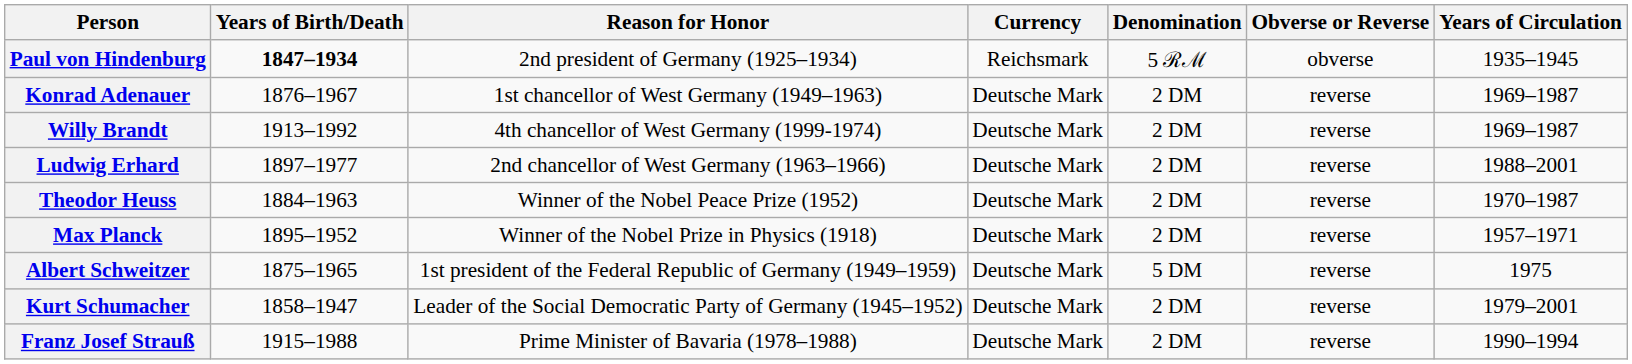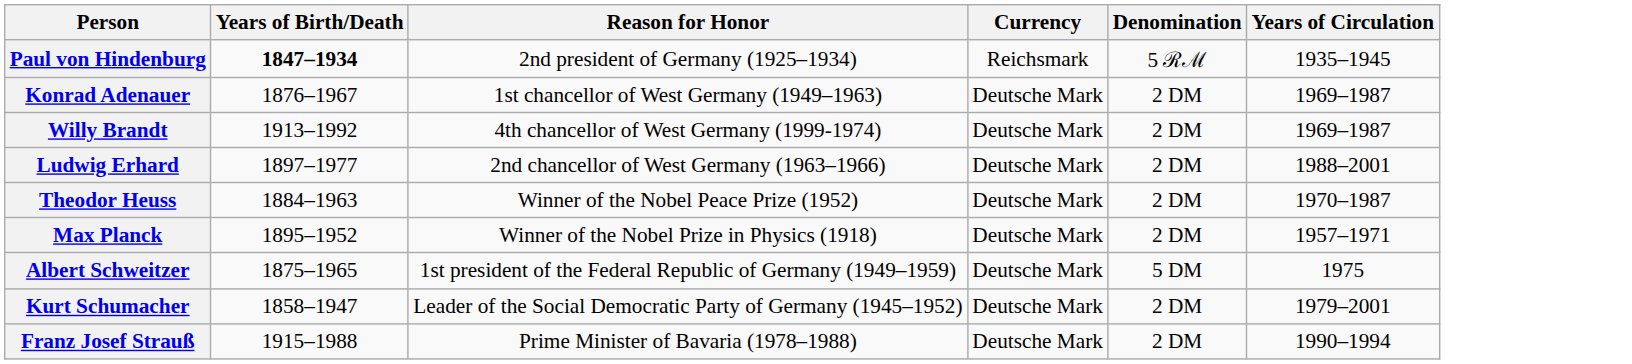- column: Obverse or Reverse | obverse | reverse | reverse | reverse | reverse | reverse | reverse | reverse | reverse
